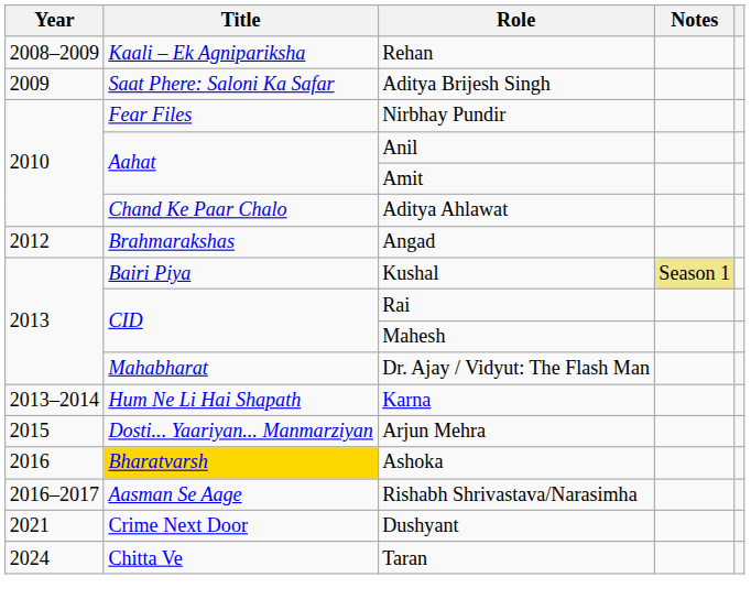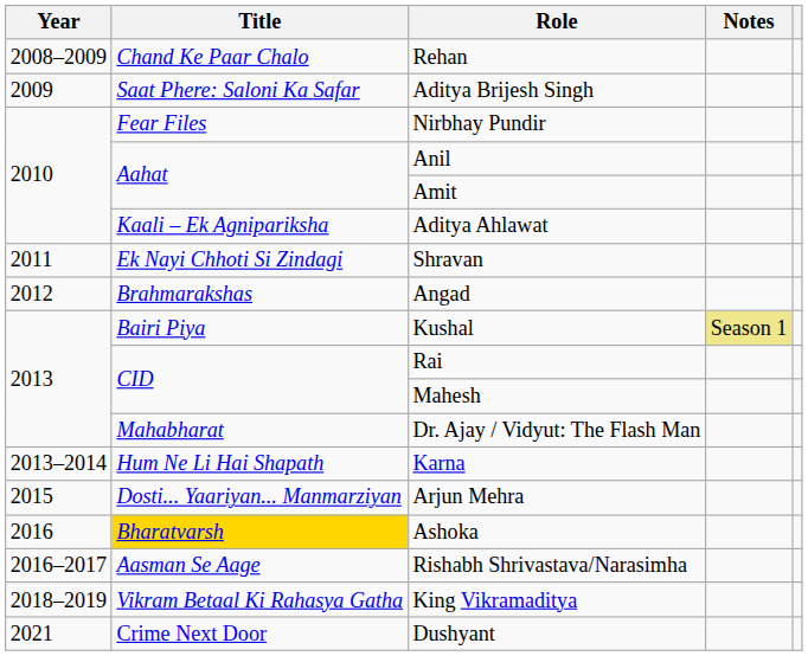Rehan | Title: Kaali – Ek Agnipariksha -> Chand Ke Paar Chalo
Aditya Ahlawat | Title: Chand Ke Paar Chalo -> Kaali – Ek Agnipariksha
+ row: 2011 | Ek Nayi Chhoti Si Zindagi | Shravan
+ row: 2018–2019 | Vikram Betaal Ki Rahasya Gatha | King Vikramaditya
- row: 2024 | Chitta Ve | Taran
